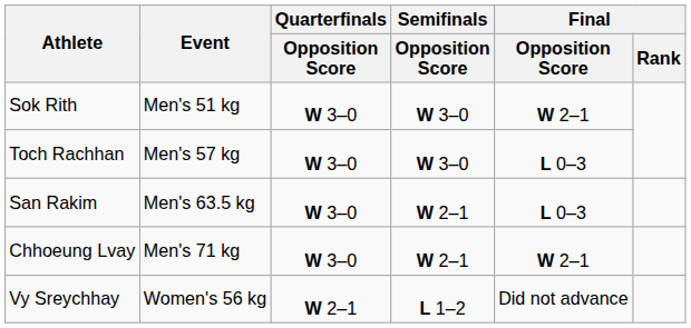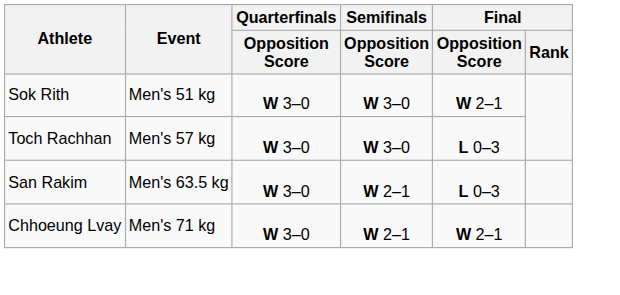- row: Vy Sreychhay | Women's 56 kg | W 2–1 | L 1–2 | Did not advance
